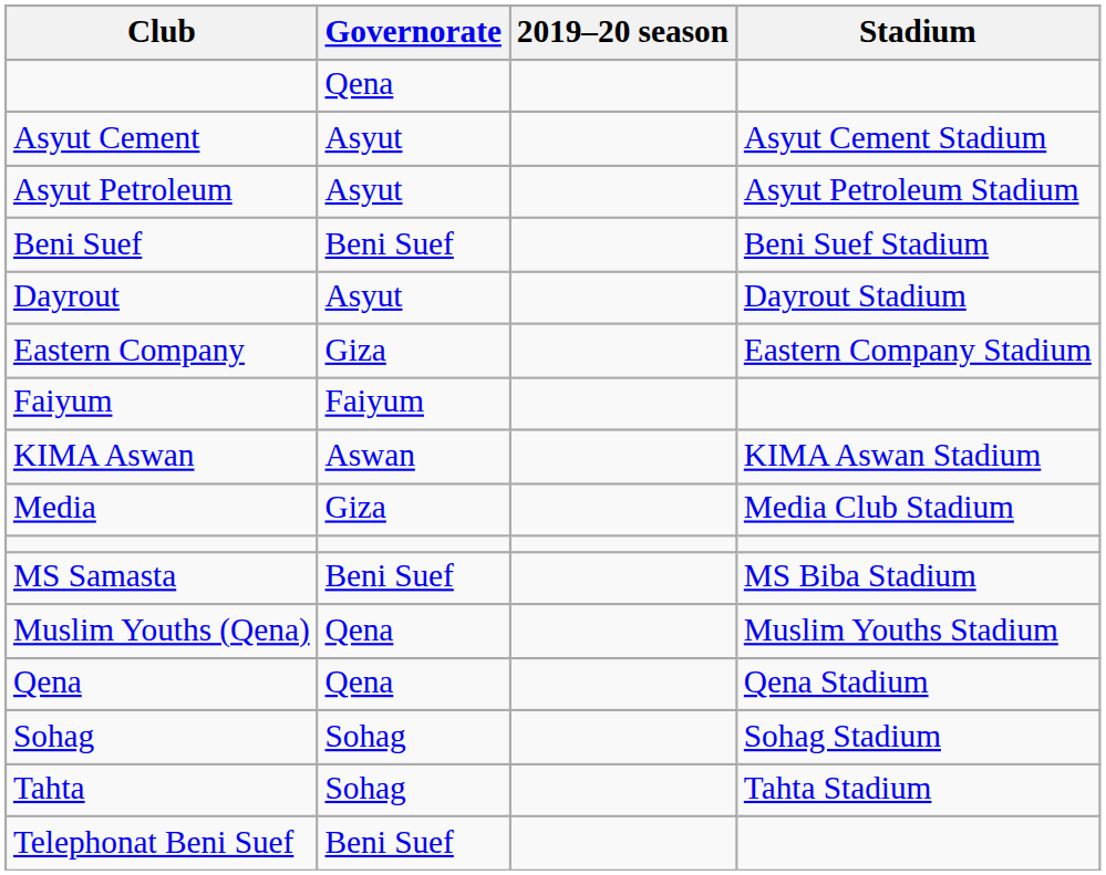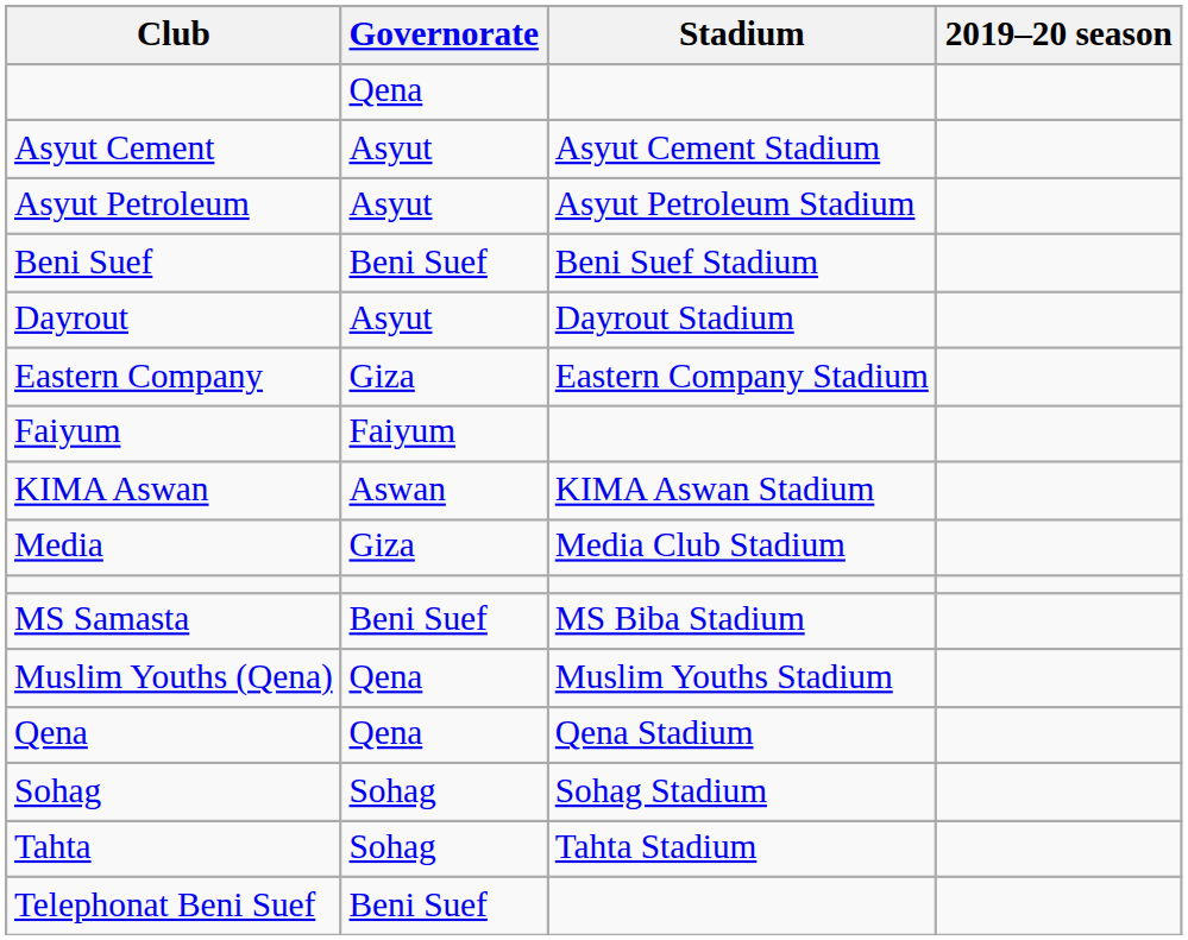columns swapped: Stadium <-> 2019–20 season
